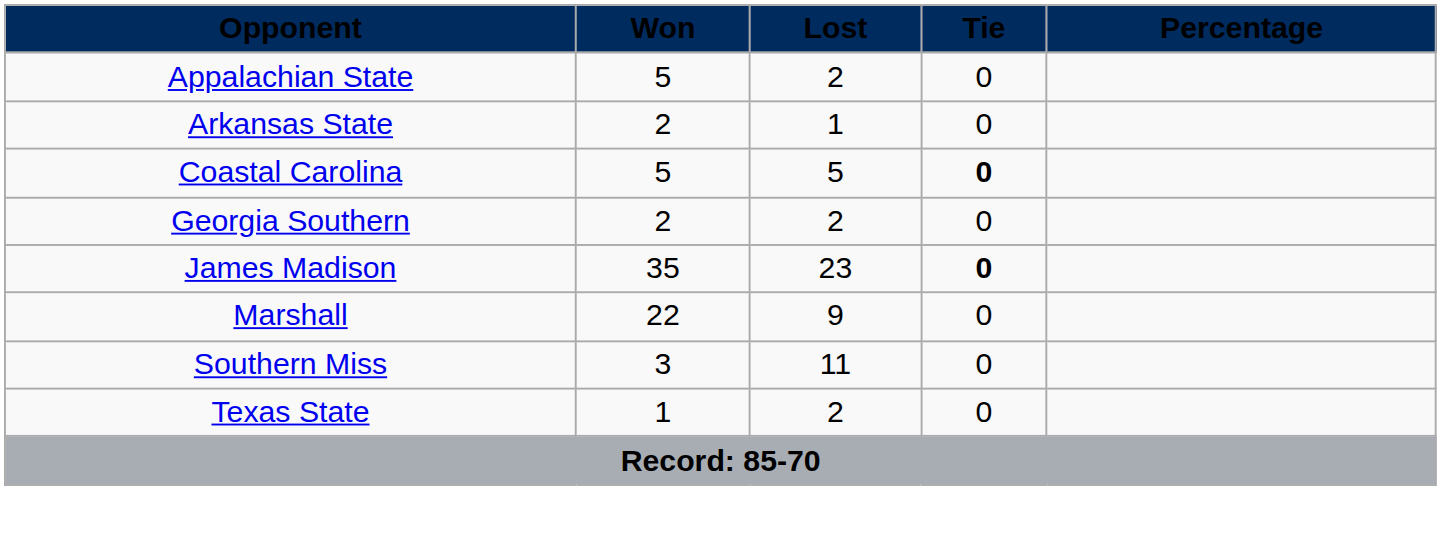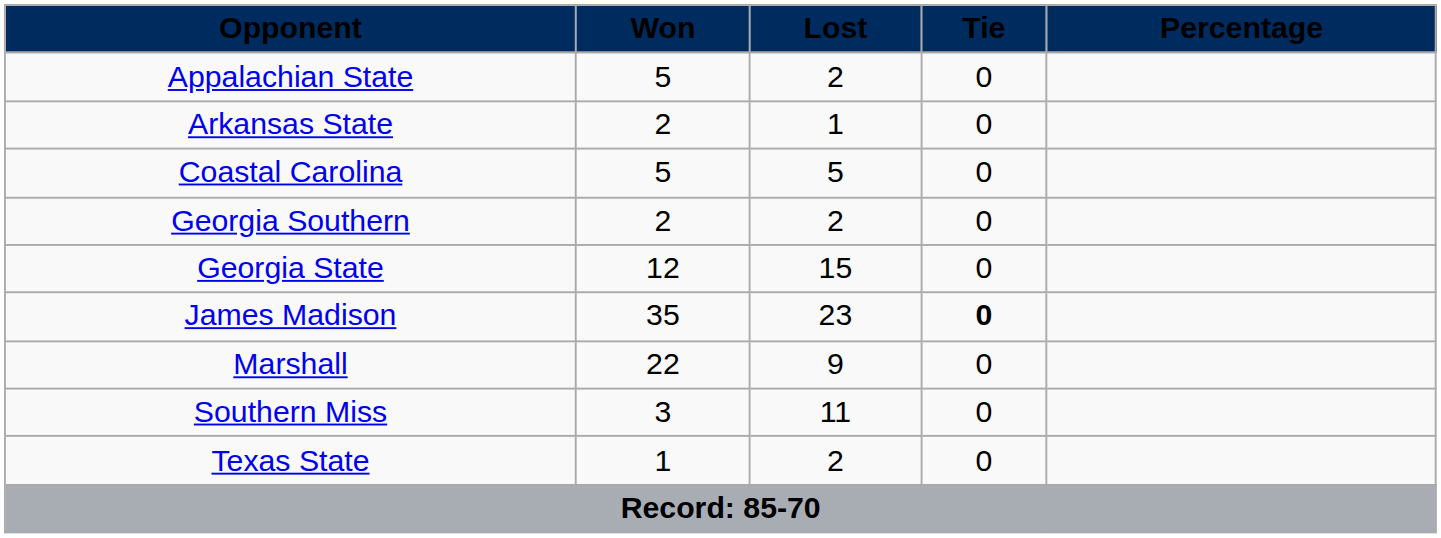Coastal Carolina | Tie: bold -> normal
+ row: Georgia State | 12 | 15 | 0
